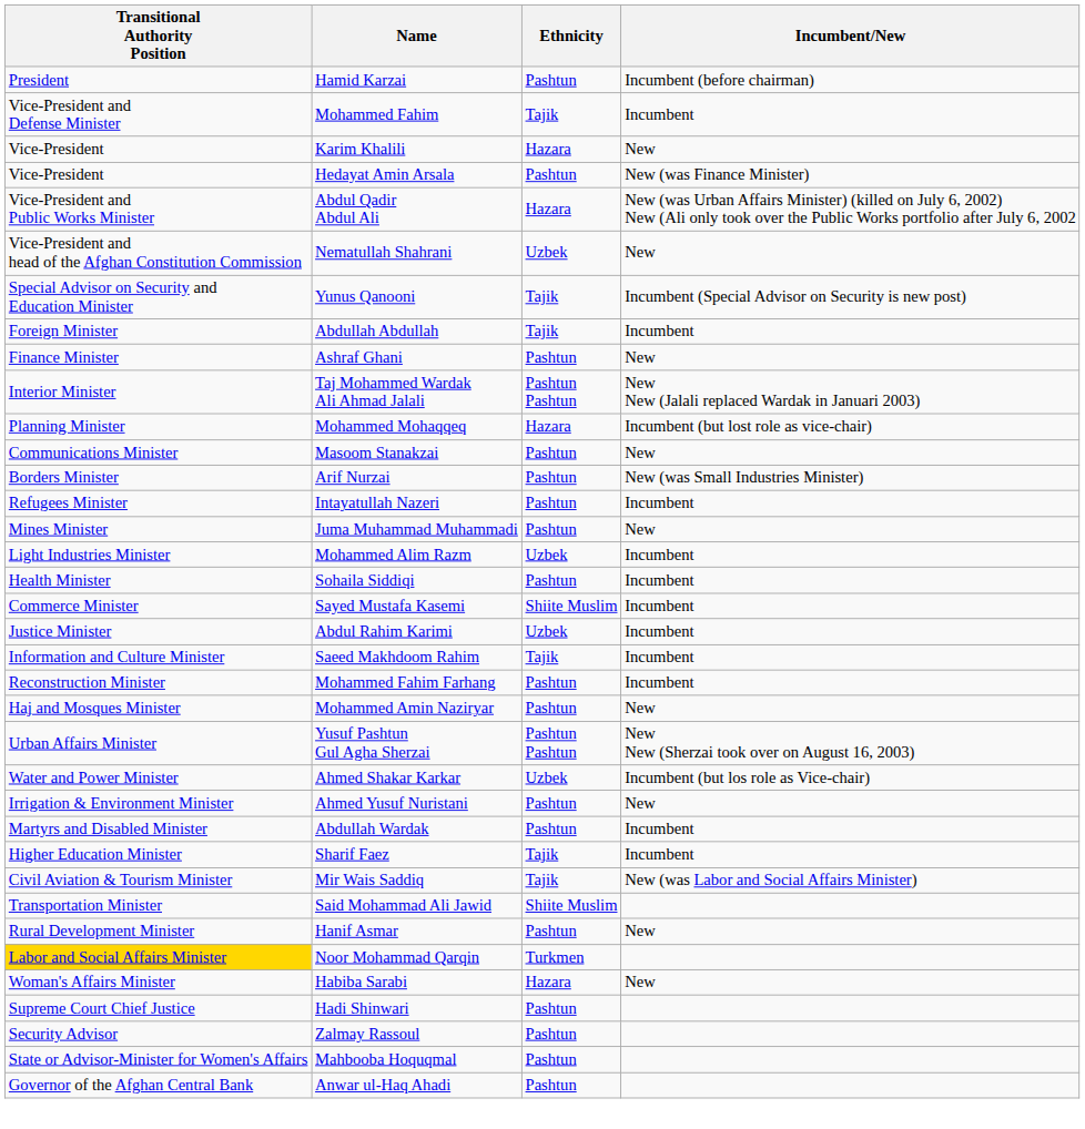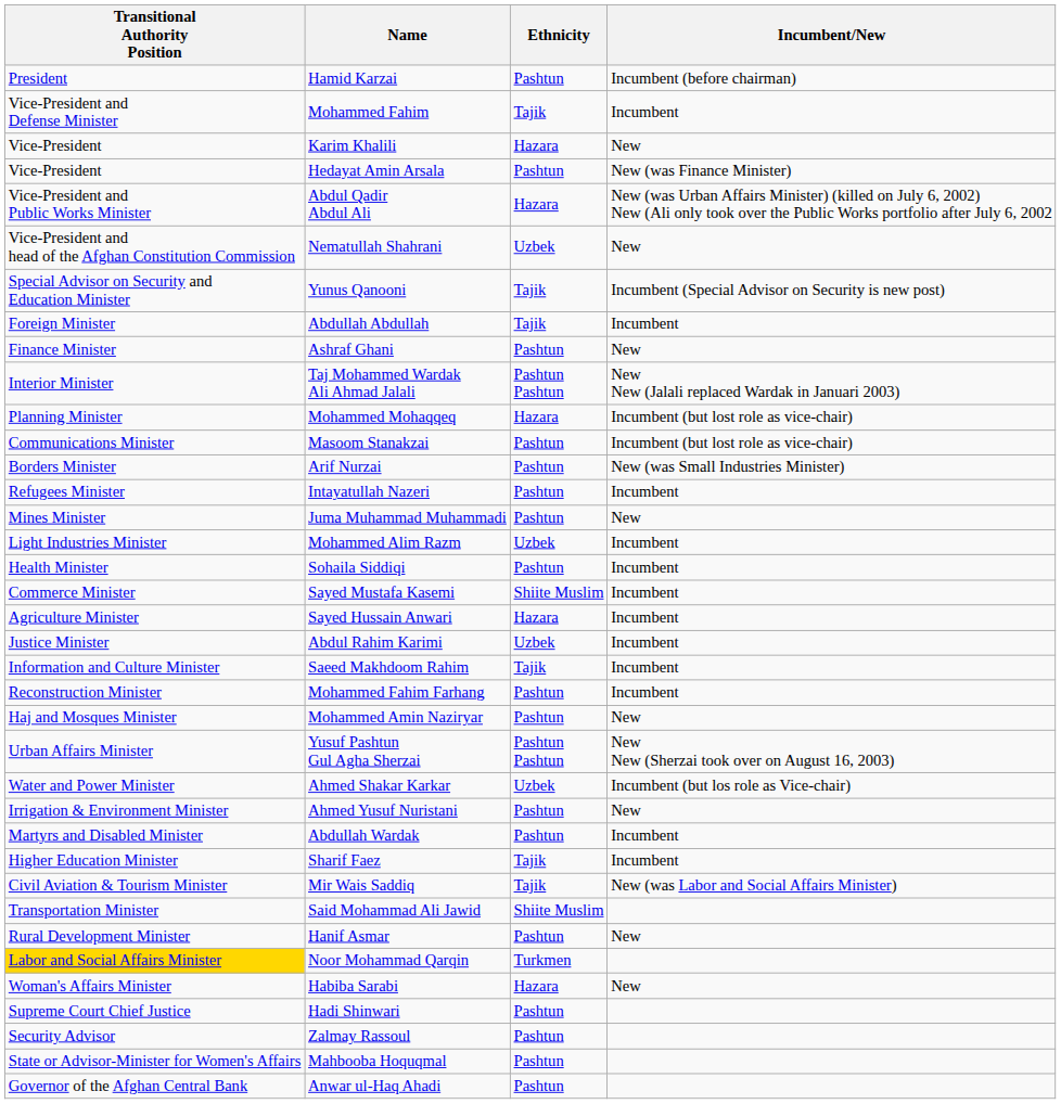Masoom Stanakzai | Incumbent/New: New -> Incumbent (but lost role as vice-chair)
+ row: Agriculture Minister | Sayed Hussain Anwari | Hazara | Incumbent
